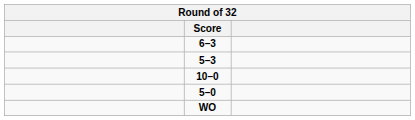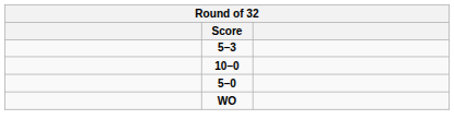- row: 6–3
